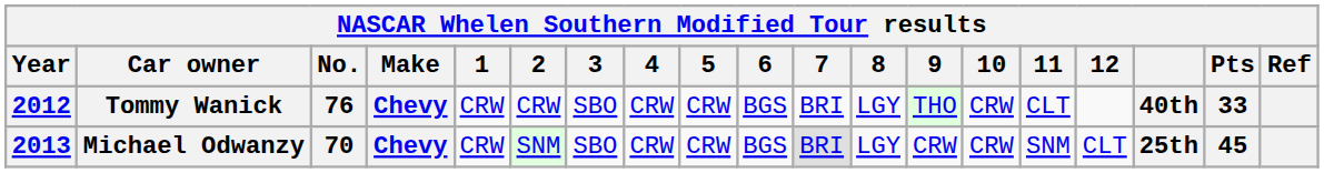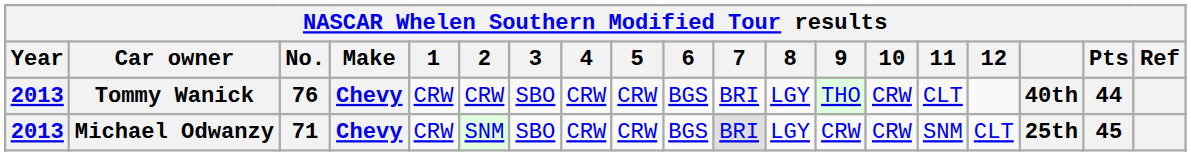Tommy Wanick | Year: 2012 -> 2013
Tommy Wanick | Pts: 33 -> 44
Michael Odwanzy | No.: 70 -> 71
